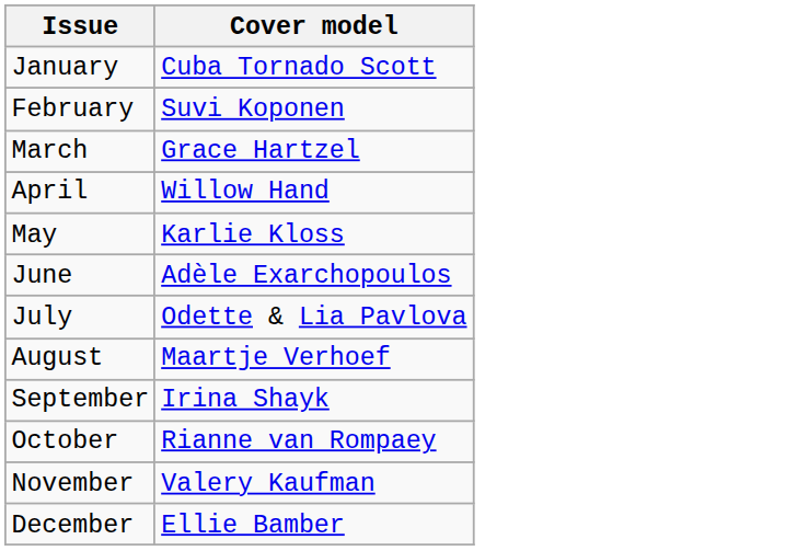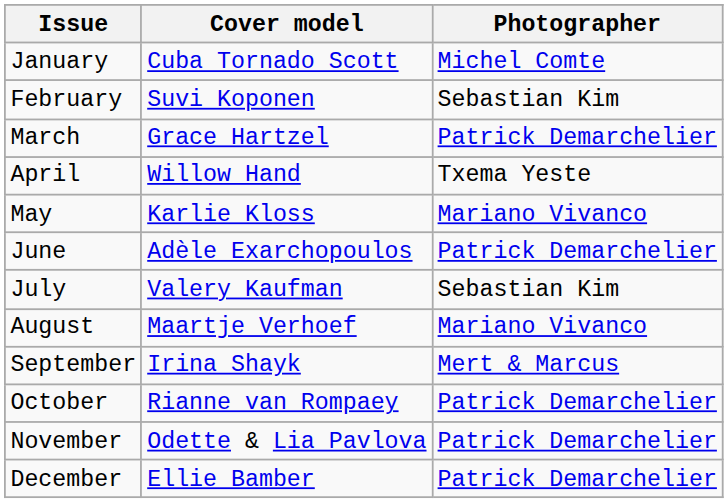+ column: Photographer | Michel Comte | Sebastian Kim | Patrick Demarchelier | Txema Yeste | Mariano Vivanco | Patrick Demarchelier | Sebastian Kim | Mariano Vivanco | Mert & Marcus | Patrick Demarchelier | Patrick Demarchelier | Patrick Demarchelier
July | Cover model: Odette & Lia Pavlova -> Valery Kaufman
November | Cover model: Valery Kaufman -> Odette & Lia Pavlova
